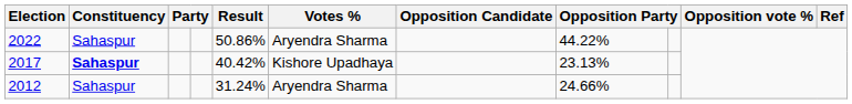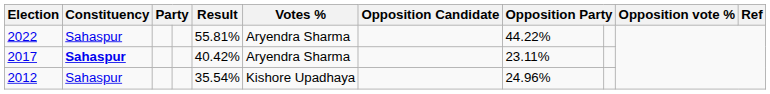2022 | Result: 50.86% -> 55.81%
2017 | Votes %: Kishore Upadhaya -> Aryendra Sharma
2017 | column 8: 23.13% -> 23.11%
2012 | Result: 31.24% -> 35.54%
2012 | Votes %: Aryendra Sharma -> Kishore Upadhaya
2012 | column 8: 24.66% -> 24.96%
